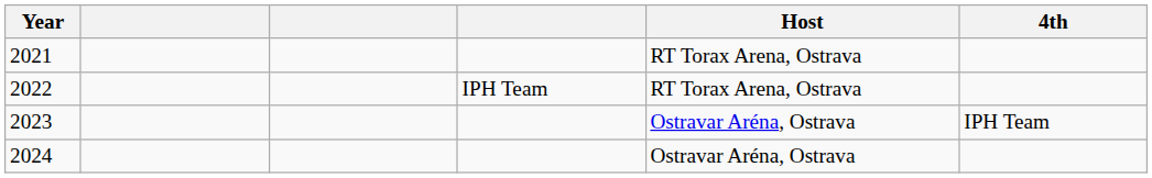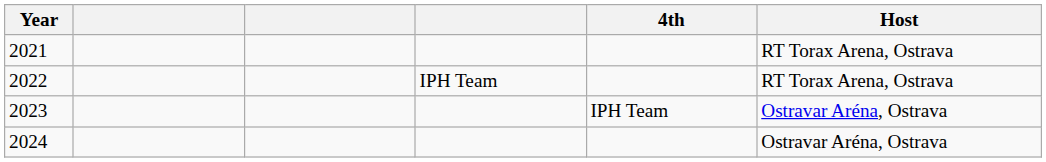columns swapped: 4th <-> Host
